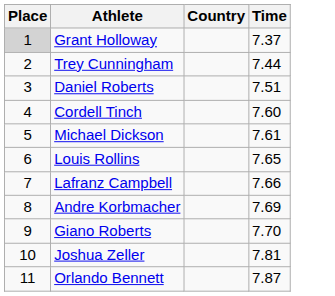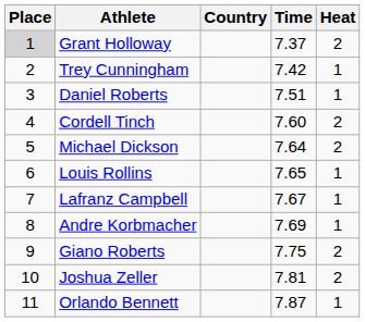+ column: Heat | 2 | 1 | 1 | 2 | 2 | 1 | 1 | 1 | 2 | 2 | 1
Trey Cunningham | Time: 7.44 -> 7.42
Michael Dickson | Time: 7.61 -> 7.64
Lafranz Campbell | Time: 7.66 -> 7.67
Giano Roberts | Time: 7.70 -> 7.75
